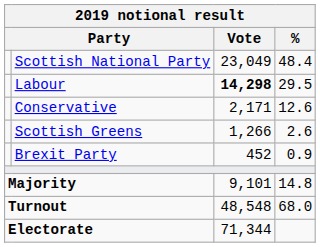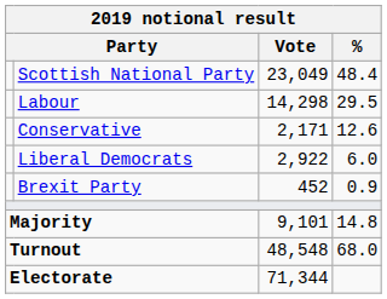Labour | Vote: bold -> normal
+ row: Liberal Democrats | 2,922 | 6.0
- row: Scottish Greens | 1,266 | 2.6
